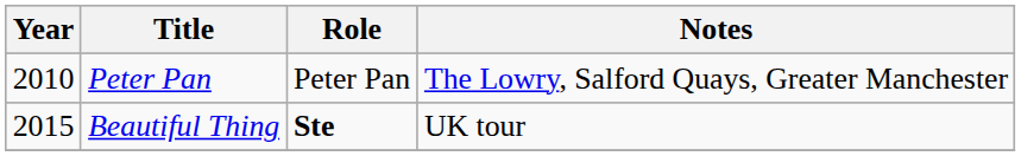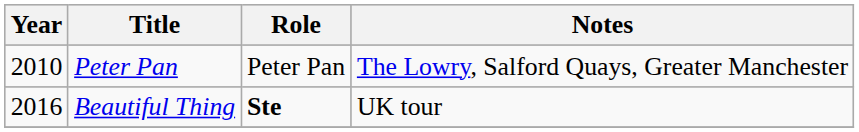Beautiful Thing | Year: 2015 -> 2016
